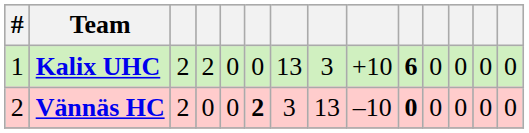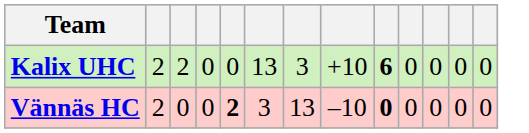- column: # | 1 | 2
